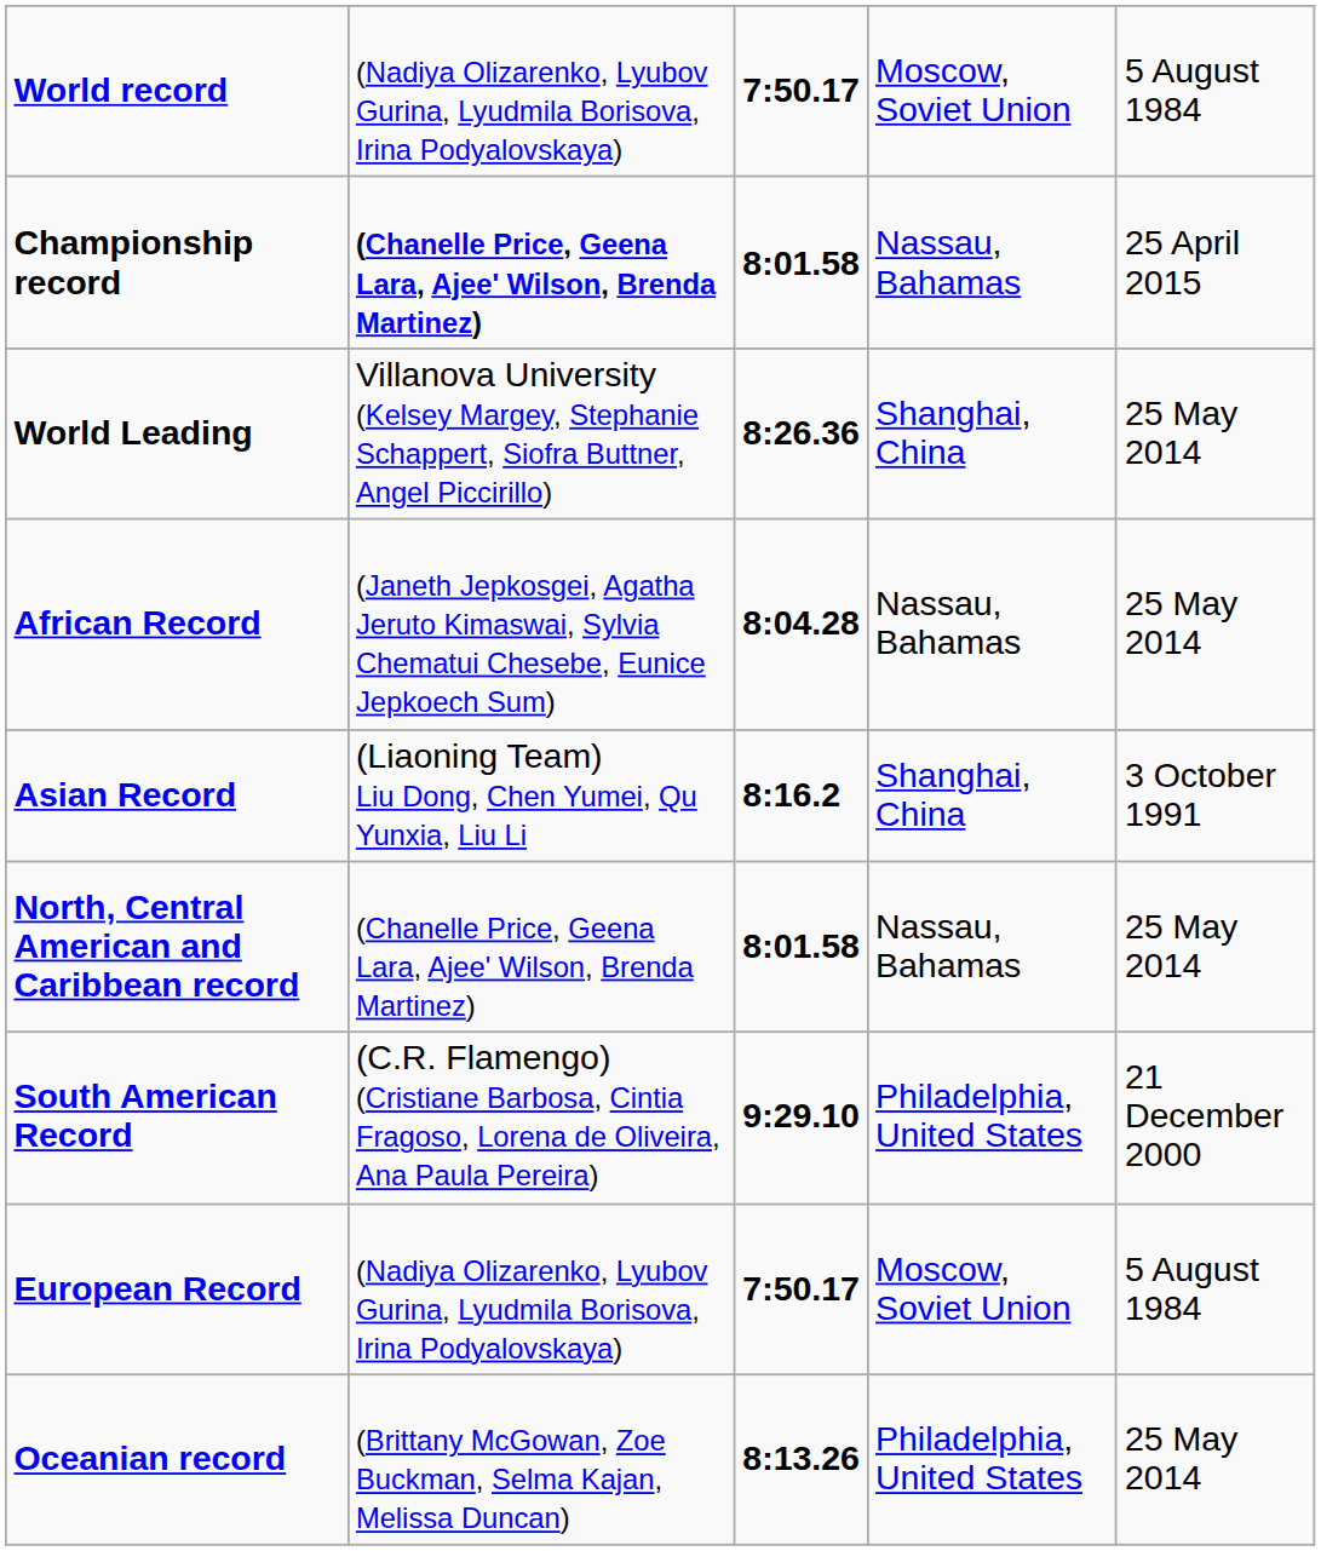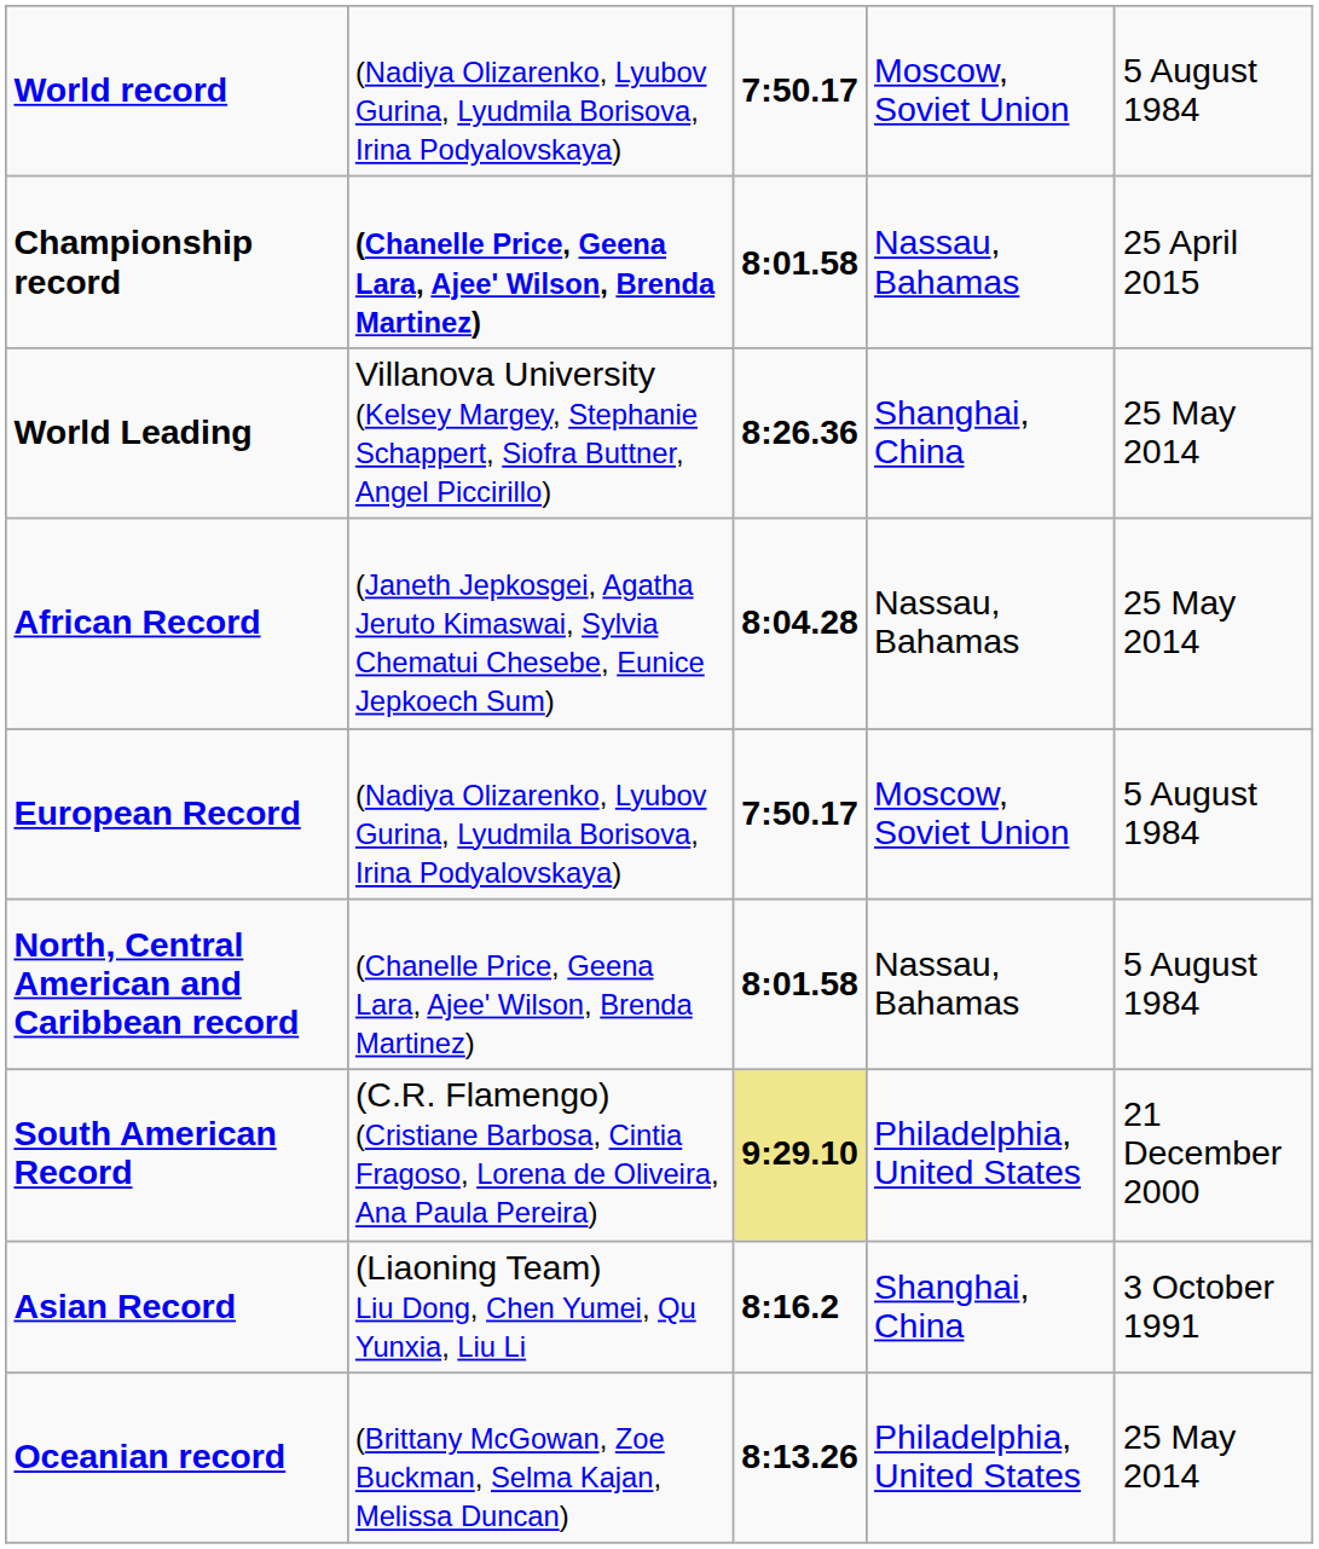rows swapped: Asian Record <-> European Record
North, Central American and Caribbean record | column 5: 25 May 2014 -> 5 August 1984
South American Record | column 3: no background -> khaki background
